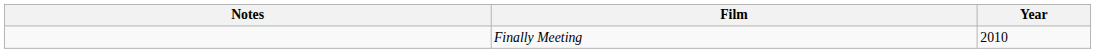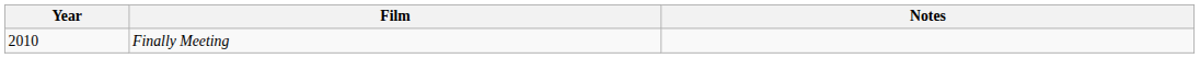columns swapped: Year <-> Notes
